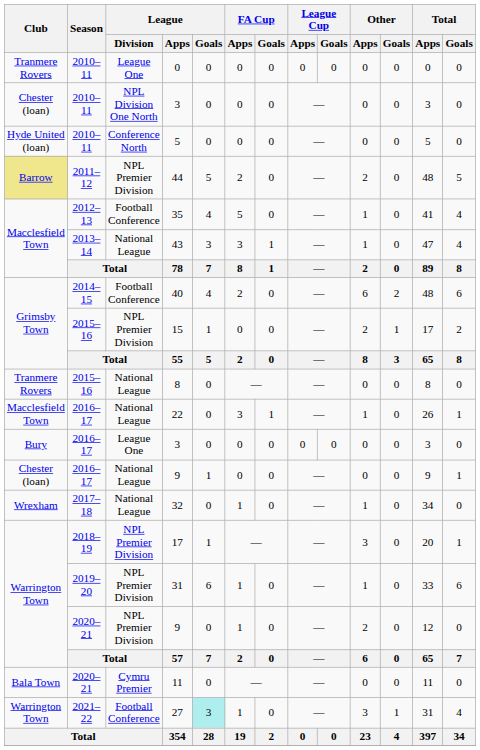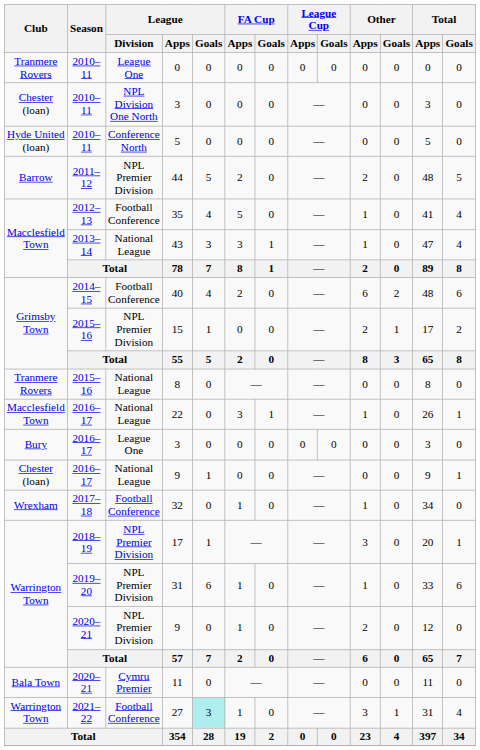44 | Club: khaki background -> no background
32 | League / Division: National League -> Football Conference
